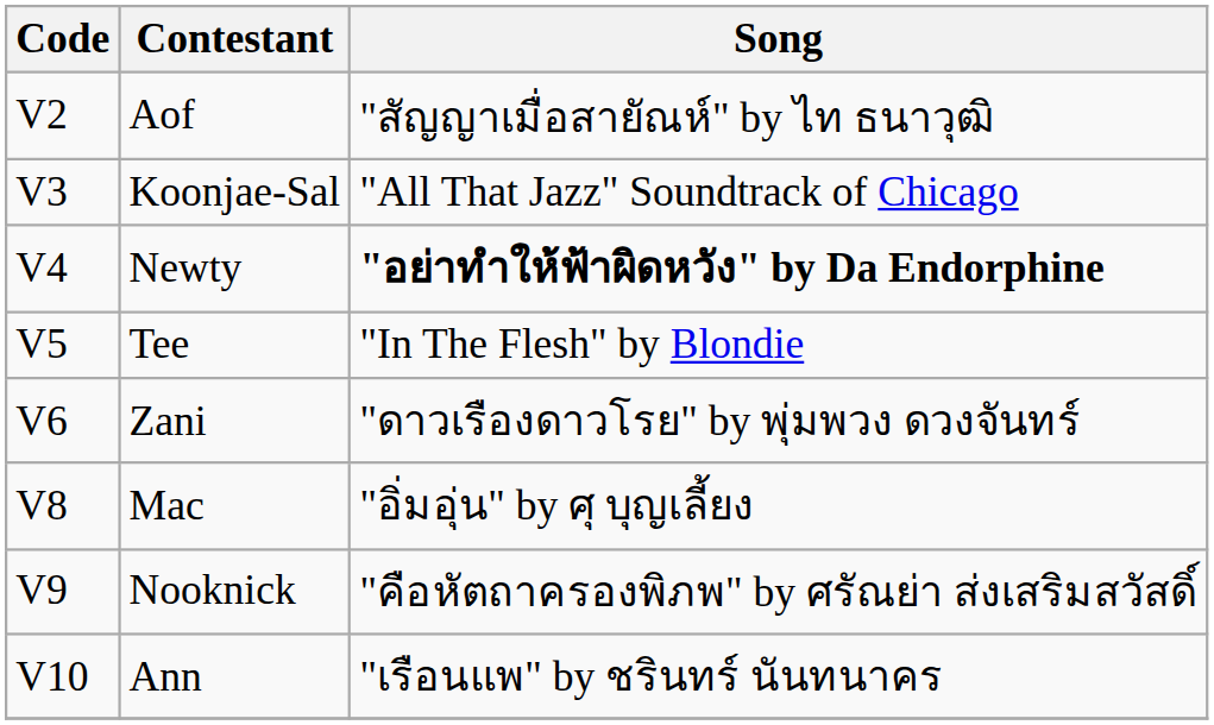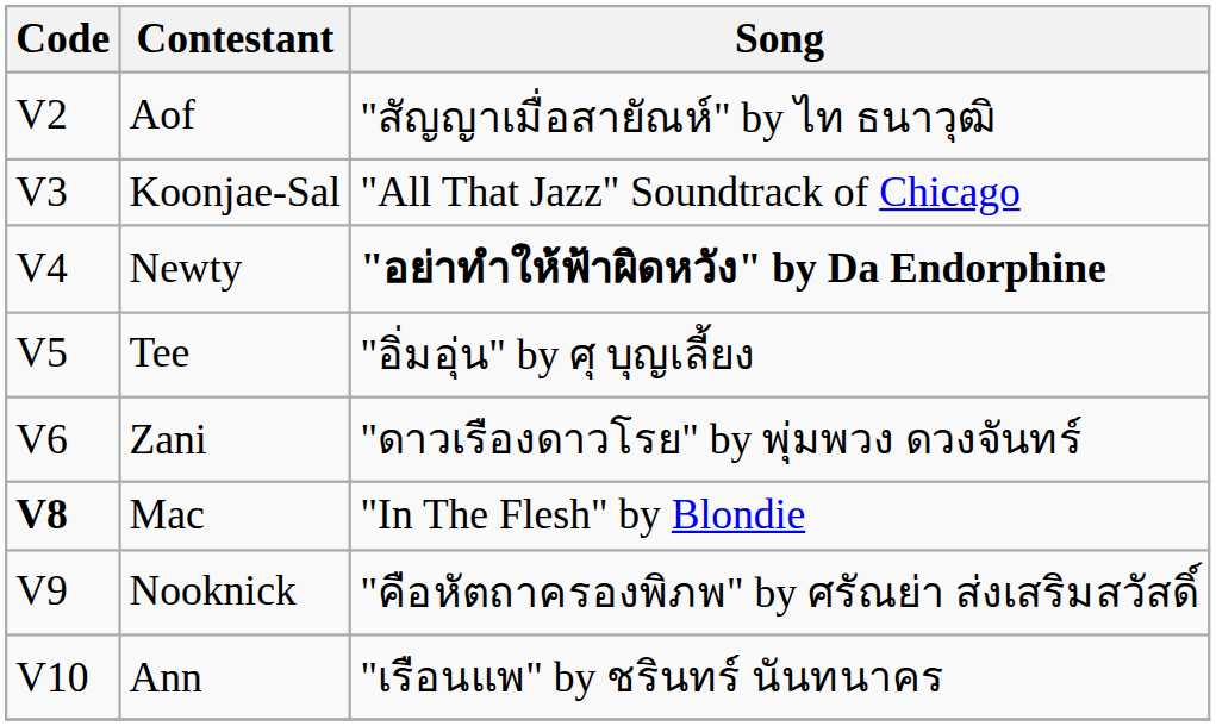Tee | Song: "In The Flesh" by Blondie -> "อิ่มอุ่น" by ศุ บุญเลี้ยง
Mac | Code: normal -> bold
Mac | Song: "อิ่มอุ่น" by ศุ บุญเลี้ยง -> "In The Flesh" by Blondie
